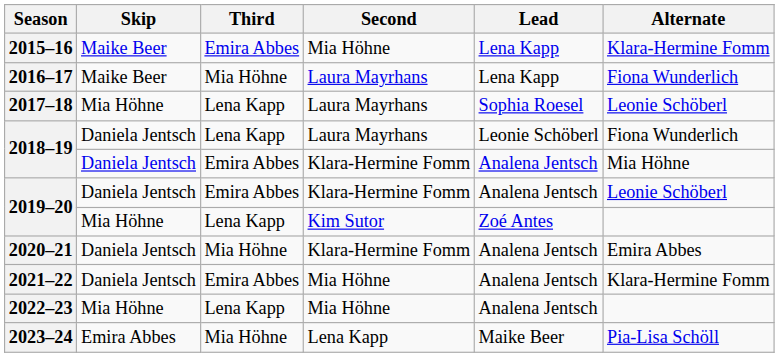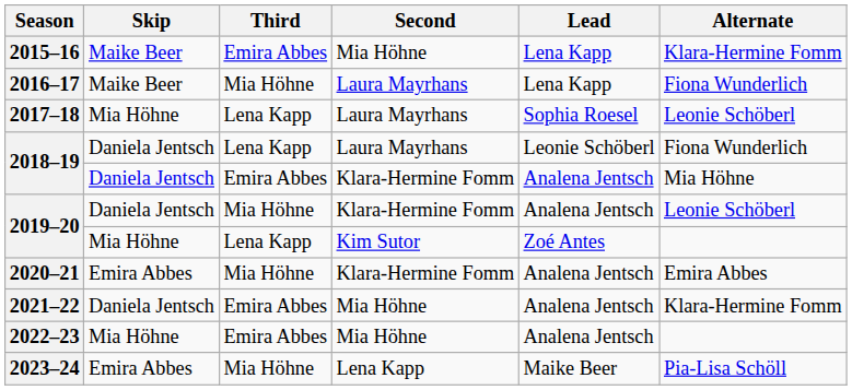2019–20 / Klara-Hermine Fomm | Third: Emira Abbes -> Mia Höhne
2020–21 | Skip: Daniela Jentsch -> Emira Abbes
2022–23 | Third: Lena Kapp -> Emira Abbes
